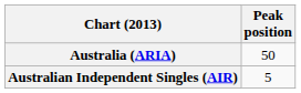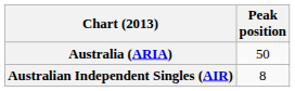Australian Independent Singles (AIR) | Peak position: 5 -> 8
